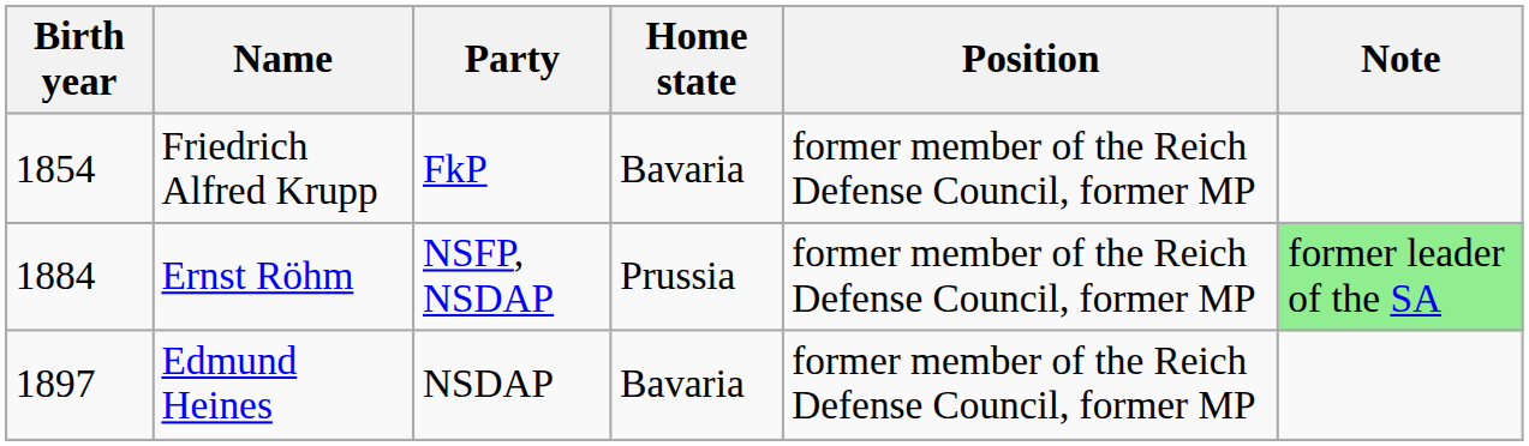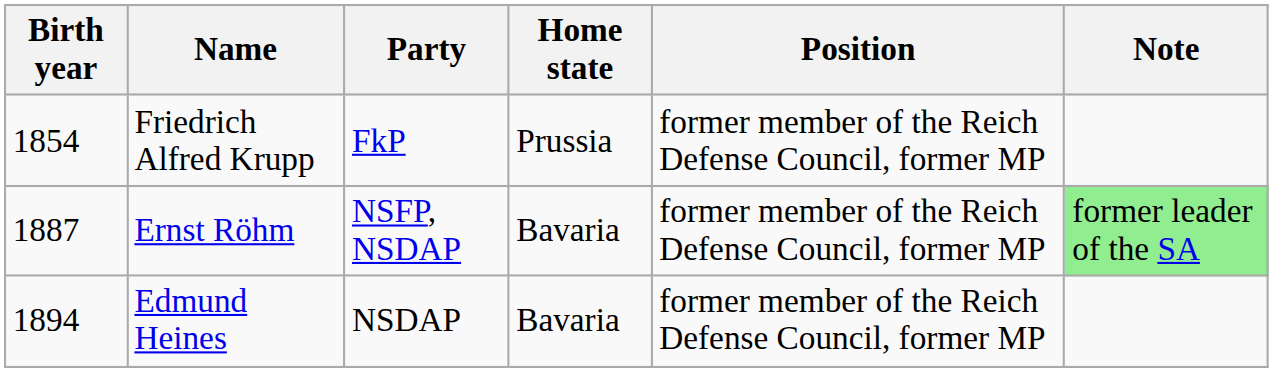Friedrich Alfred Krupp | Home state: Bavaria -> Prussia
Ernst Röhm | Birth year: 1884 -> 1887
Ernst Röhm | Home state: Prussia -> Bavaria
Edmund Heines | Birth year: 1897 -> 1894
